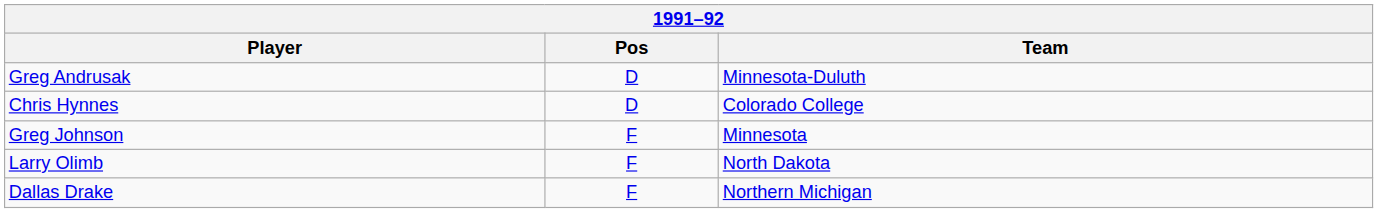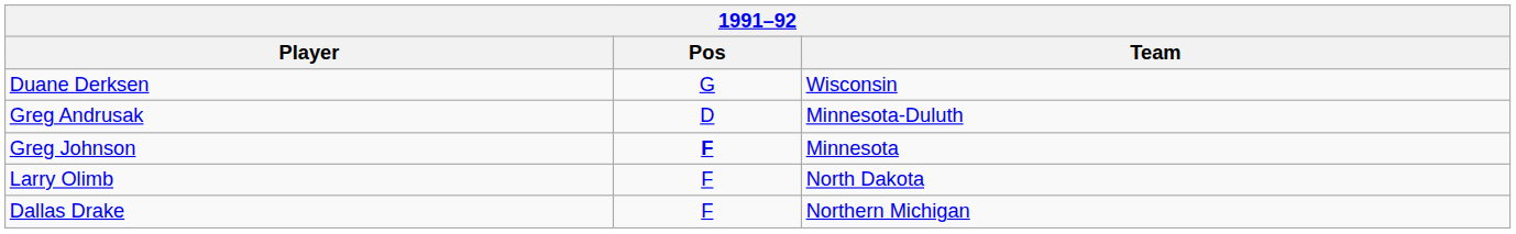+ row: Duane Derksen | G | Wisconsin
- row: Chris Hynnes | D | Colorado College
Greg Johnson | Pos: normal -> bold
